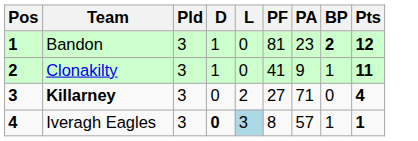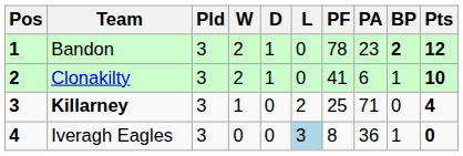+ column: W | 2 | 2 | 1 | 0
Bandon | PF: 81 -> 78
Clonakilty | PA: 9 -> 6
Clonakilty | Pts: 11 -> 10
Killarney | PF: 27 -> 25
Iveragh Eagles | D: bold -> normal
Iveragh Eagles | PA: 57 -> 36
Iveragh Eagles | Pts: 1 -> 0
